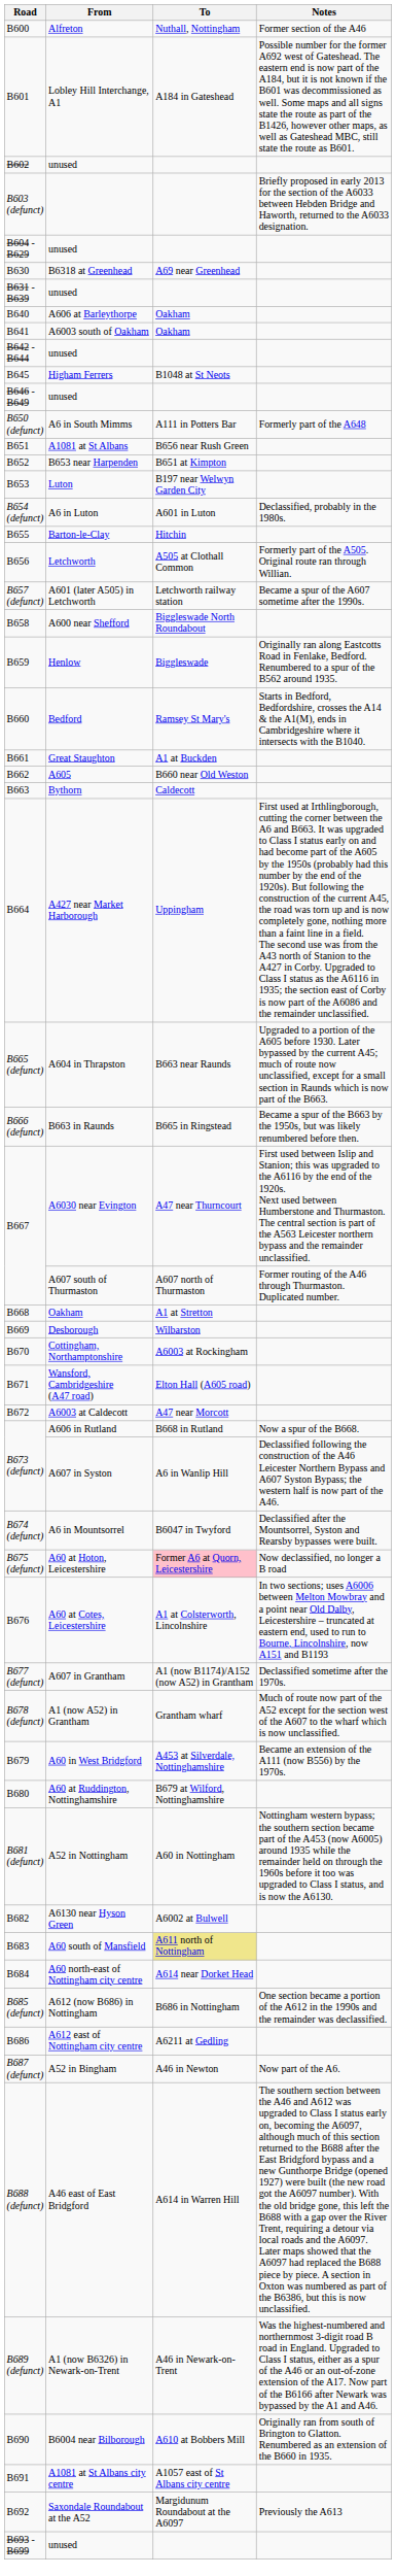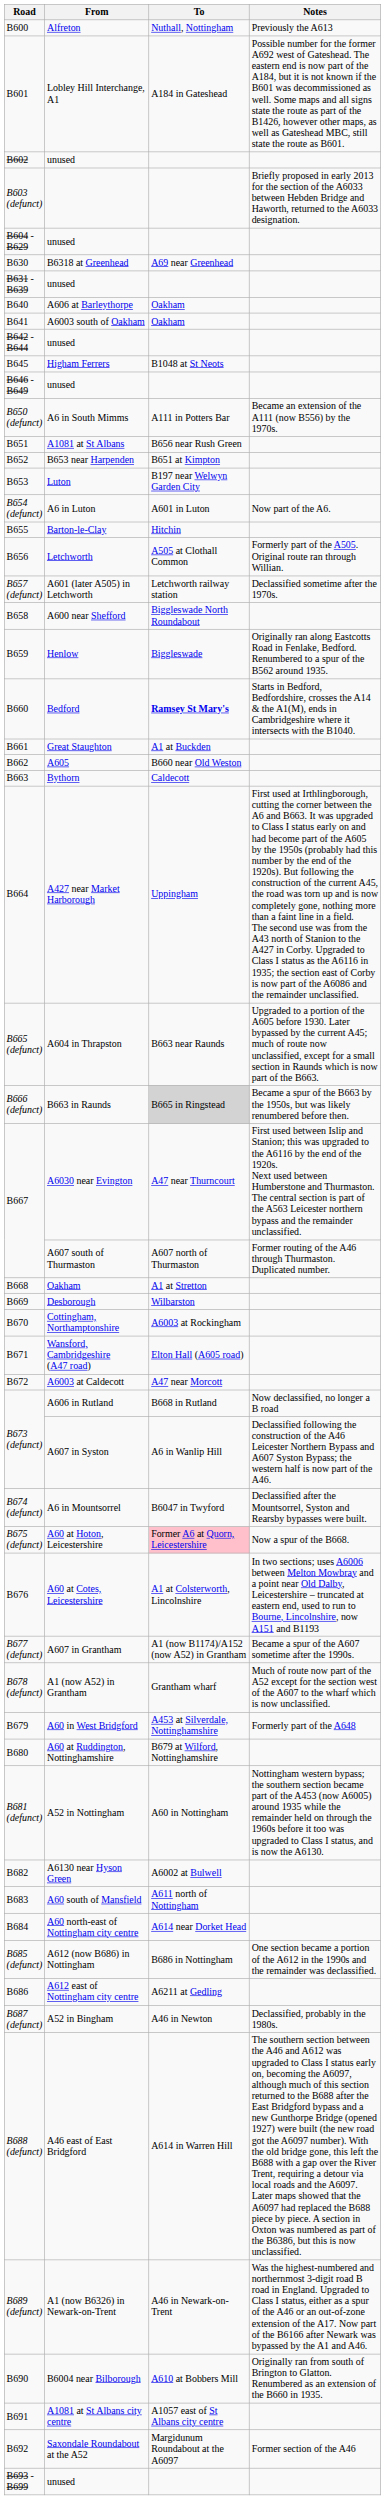Alfreton | Notes: Former section of the A46 -> Previously the A613
A6 in South Mimms | Notes: Formerly part of the A648 -> Became an extension of the A111 (now B556) by the 1970s.
A6 in Luton | Notes: Declassified, probably in the 1980s. -> Now part of the A6.
A601 (later A505) in Letchworth | Notes: Became a spur of the A607 sometime after the 1990s. -> Declassified sometime after the 1970s.
Bedford | To: normal -> bold
B663 in Raunds | To: no background -> lightgrey background
A606 in Rutland | Notes: Now a spur of the B668. -> Now declassified, no longer a B road
A60 at Hoton, Leicestershire | Notes: Now declassified, no longer a B road -> Now a spur of the B668.
A607 in Grantham | Notes: Declassified sometime after the 1970s. -> Became a spur of the A607 sometime after the 1990s.
A60 in West Bridgford | Notes: Became an extension of the A111 (now B556) by the 1970s. -> Formerly part of the A648
A60 south of Mansfield | To: khaki background -> no background
A52 in Bingham | Notes: Now part of the A6. -> Declassified, probably in the 1980s.
Saxondale Roundabout at the A52 | Notes: Previously the A613 -> Former section of the A46
